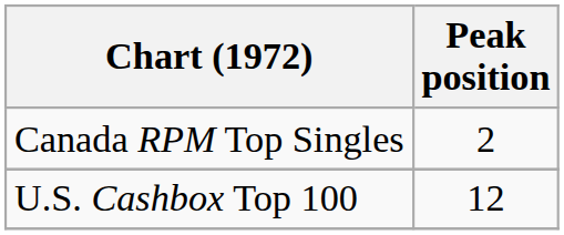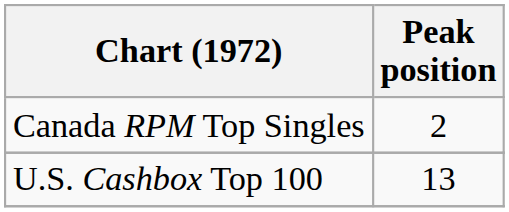U.S. Cashbox Top 100 | Peak position: 12 -> 13
